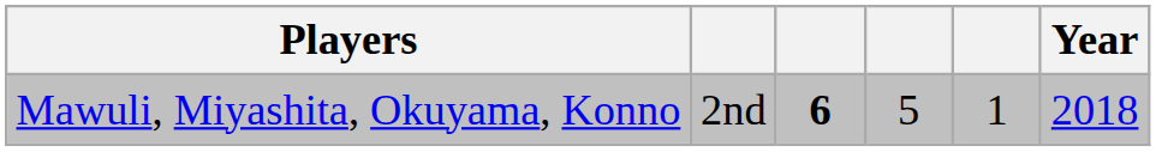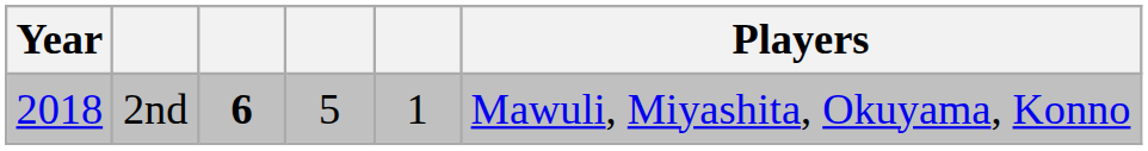columns swapped: Year <-> Players
